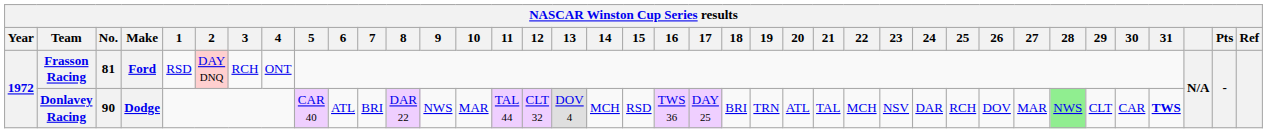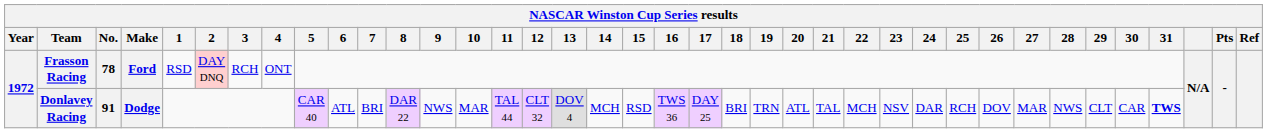Frasson Racing | No.: 81 -> 78
Donlavey Racing | No.: 90 -> 91
Donlavey Racing | 28: lightgreen background -> no background
